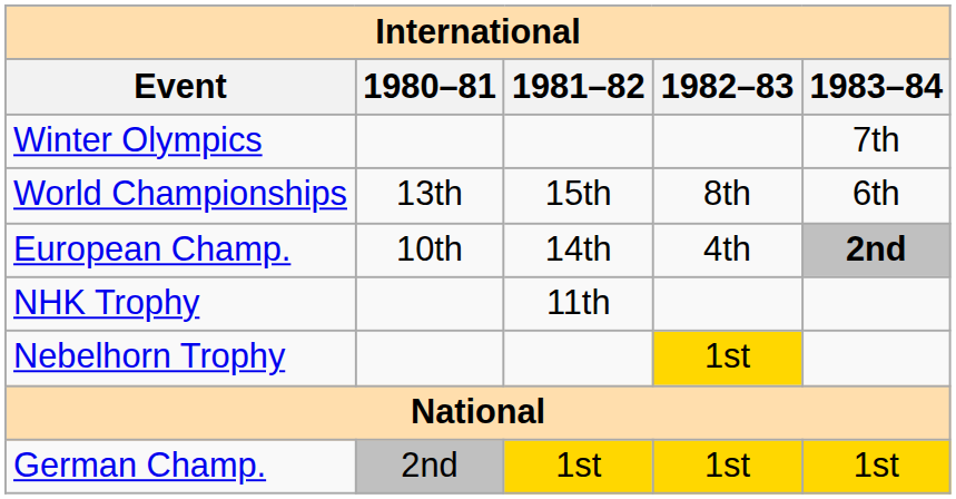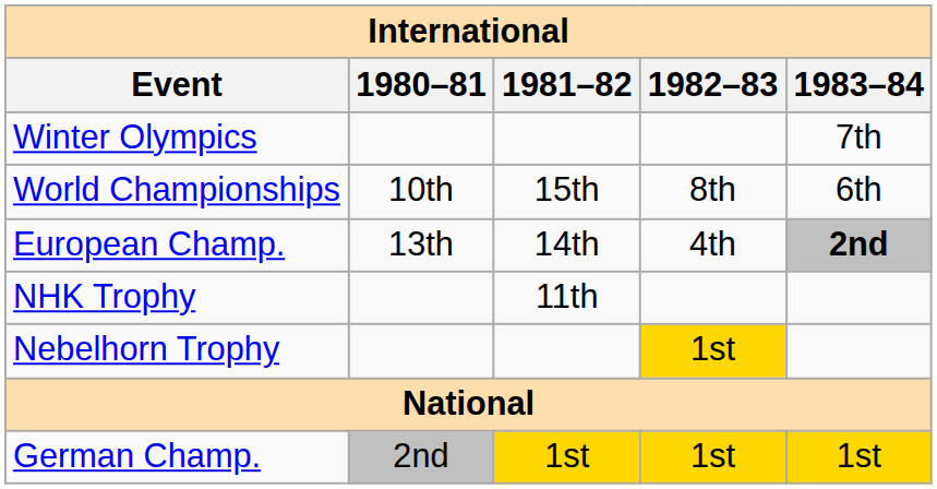World Championships | 1980–81: 13th -> 10th
European Champ. | 1980–81: 10th -> 13th
